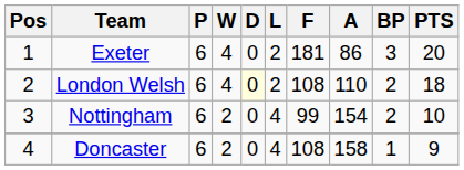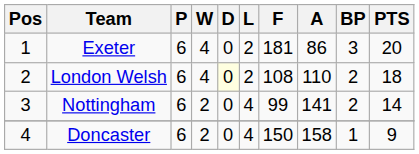Nottingham | A: 154 -> 141
Nottingham | PTS: 10 -> 14
Doncaster | F: 108 -> 150
